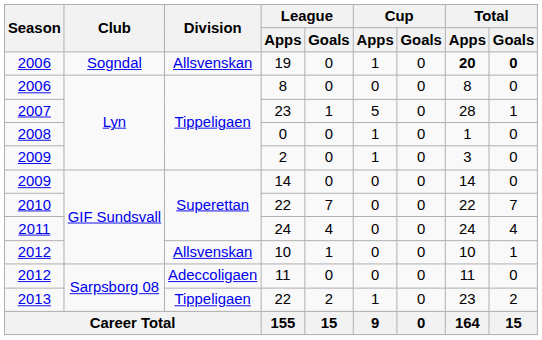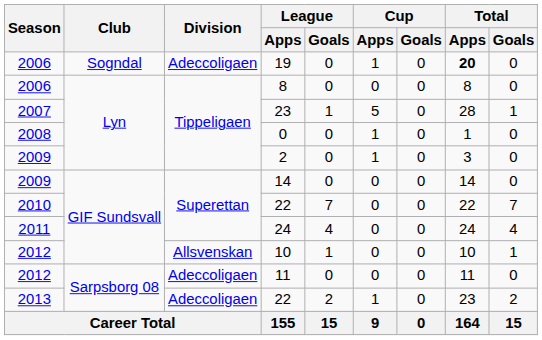19 | Division: Allsvenskan -> Adeccoligaen
19 | Total / Goals: bold -> normal
2013 / 22 | Division: Tippeligaen -> Adeccoligaen
